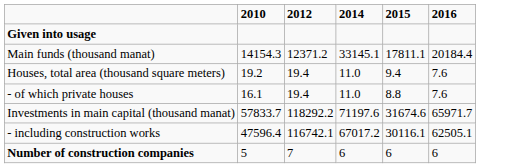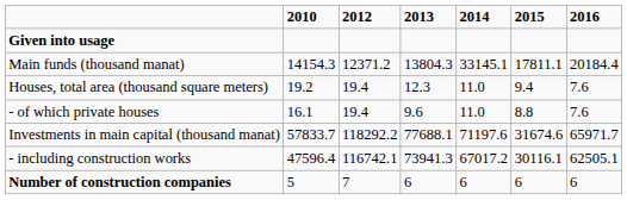+ column: 2013 | 13804.3 | 12.3 | 9.6 | 77688.1 | 73941.3 | 6
